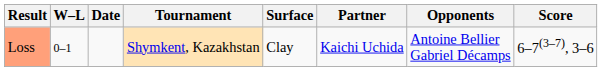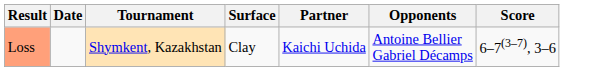- column: W–L | 0–1
